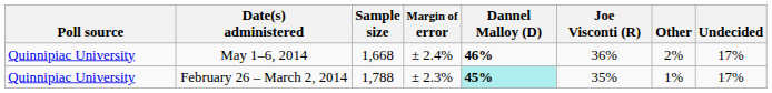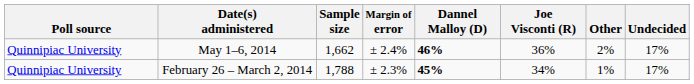May 1–6, 2014 | Sample size: 1,668 -> 1,662
February 26 – March 2, 2014 | Dannel Malloy (D): paleturquoise background -> no background
February 26 – March 2, 2014 | Joe Visconti (R): 35% -> 34%
